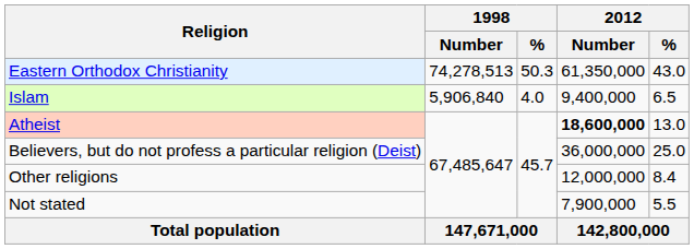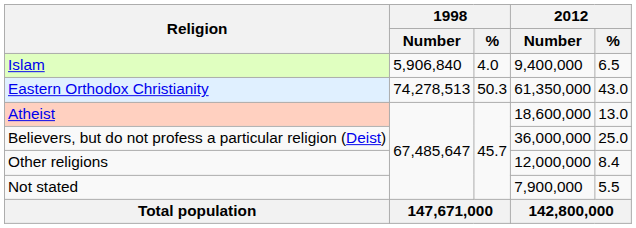rows swapped: Eastern Orthodox Christianity <-> Islam
Atheist | 2012 / Number: bold -> normal
